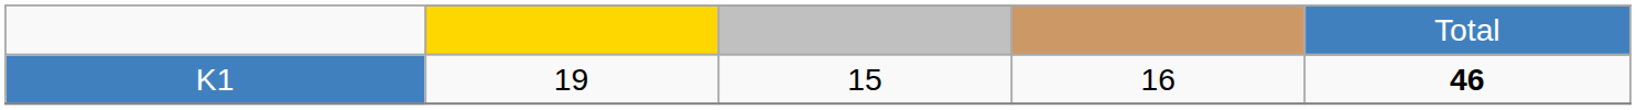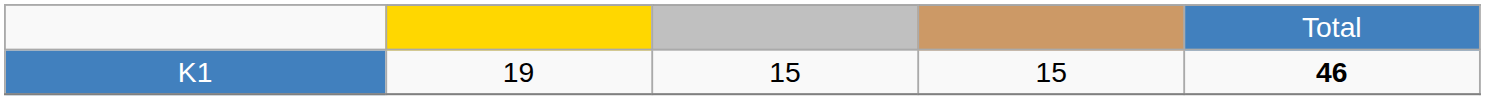K1 | column 4: 16 -> 15
